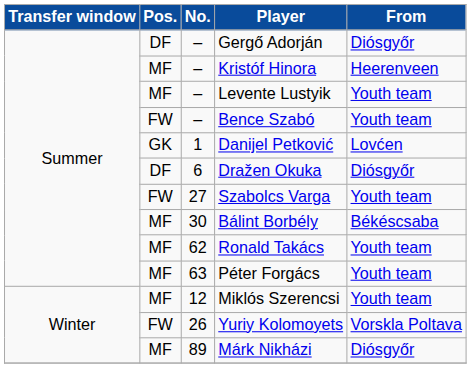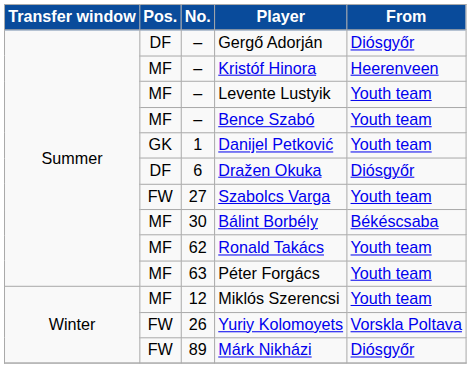Bence Szabó | Pos.: FW -> MF
Danijel Petković | From: Lovćen -> Youth team
Márk Nikházi | Pos.: MF -> FW
